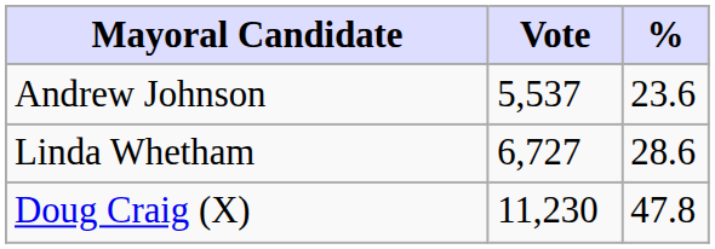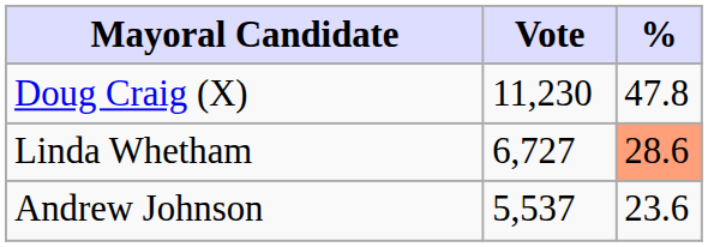rows swapped: Doug Craig (X) <-> Andrew Johnson
Linda Whetham | %: no background -> lightsalmon background
